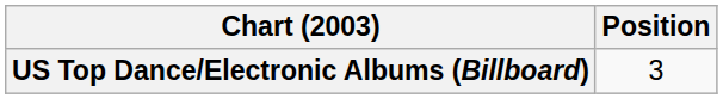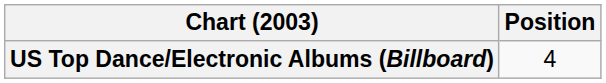US Top Dance/Electronic Albums (Billboard) | Position: 3 -> 4
